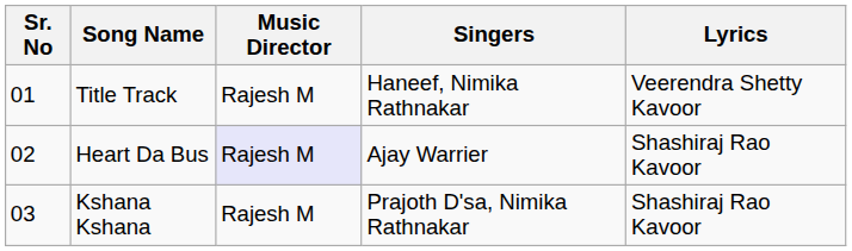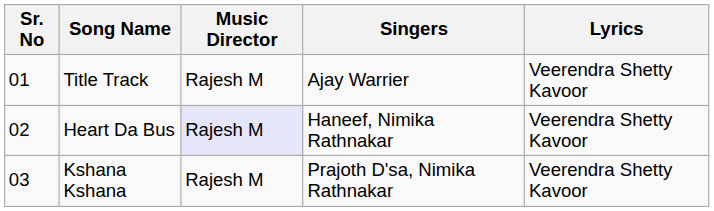Title Track | Singers: Haneef, Nimika Rathnakar -> Ajay Warrier
Heart Da Bus | Singers: Ajay Warrier -> Haneef, Nimika Rathnakar
Heart Da Bus | Lyrics: Shashiraj Rao Kavoor -> Veerendra Shetty Kavoor
Kshana Kshana | Lyrics: Shashiraj Rao Kavoor -> Veerendra Shetty Kavoor
